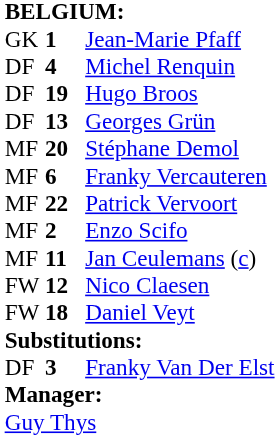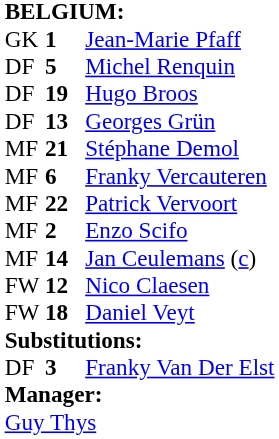Michel Renquin | column 2: 4 -> 5
Stéphane Demol | column 2: 20 -> 21
Jan Ceulemans (c) | column 2: 11 -> 14
